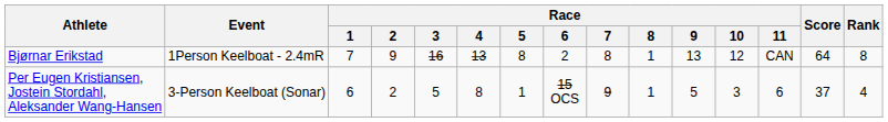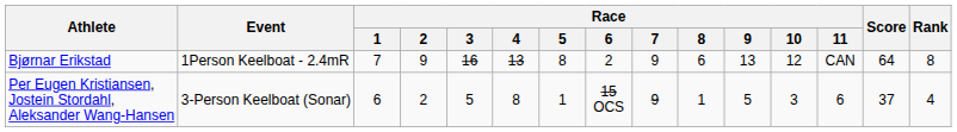Bjørnar Erikstad | Race / 7: 8 -> 9
Bjørnar Erikstad | Race / 8: 1 -> 6
